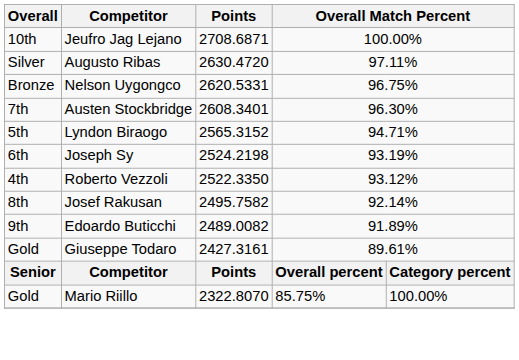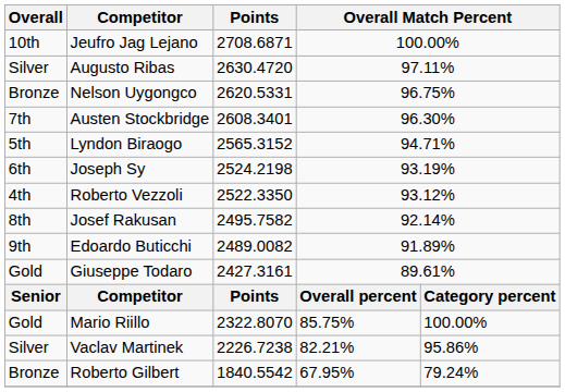+ row: Silver | Vaclav Martinek | 2226.7238 | 82.21% | 95.86%
+ row: Bronze | Roberto Gilbert | 1840.5542 | 67.95% | 79.24%
